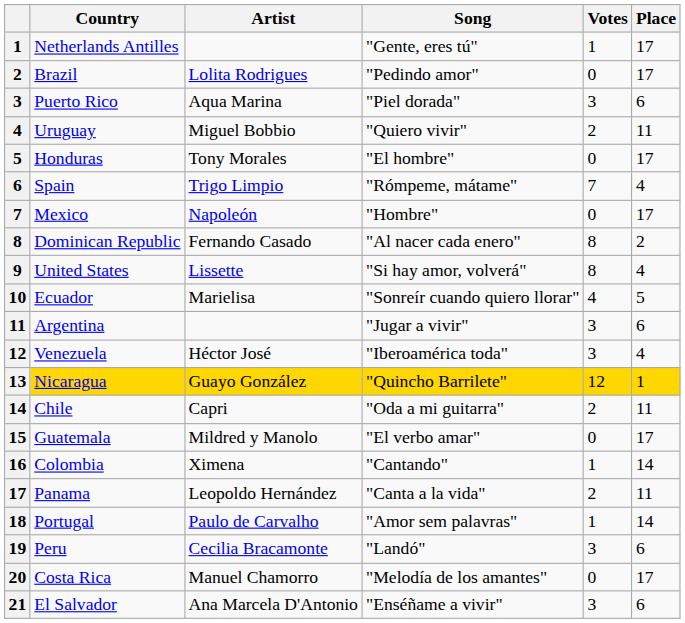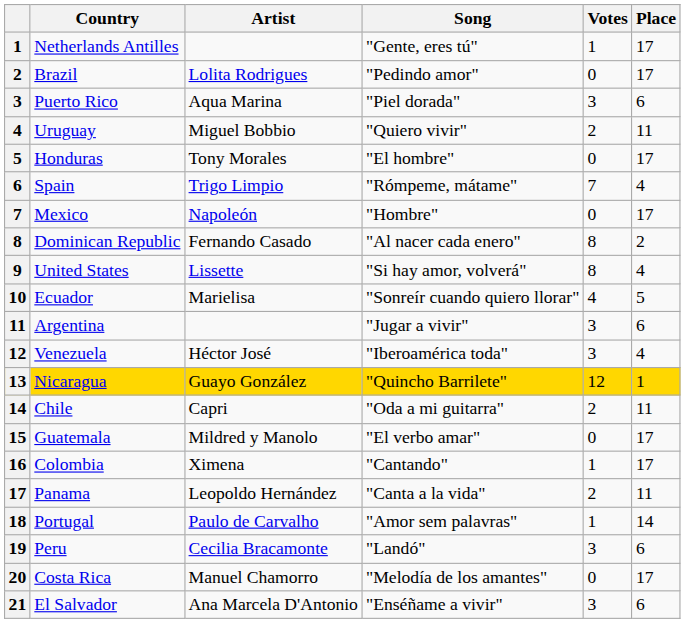Colombia | Place: 14 -> 17
